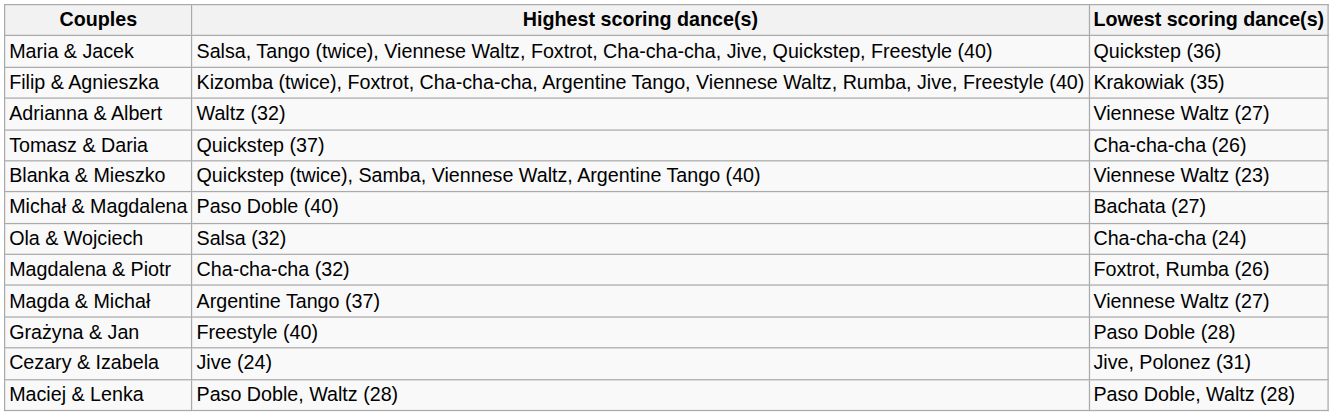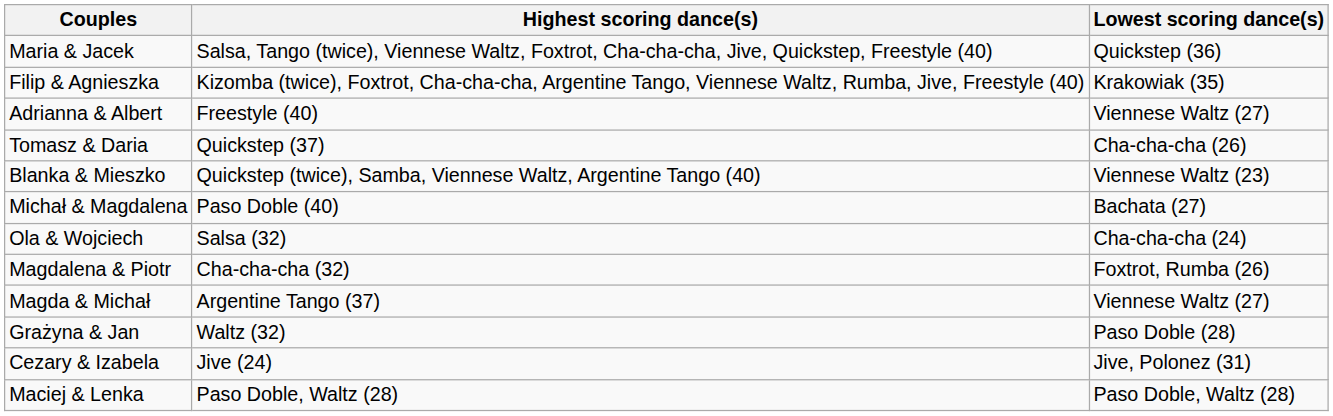Adrianna & Albert | Highest scoring dance(s): Waltz (32) -> Freestyle (40)
Grażyna & Jan | Highest scoring dance(s): Freestyle (40) -> Waltz (32)
